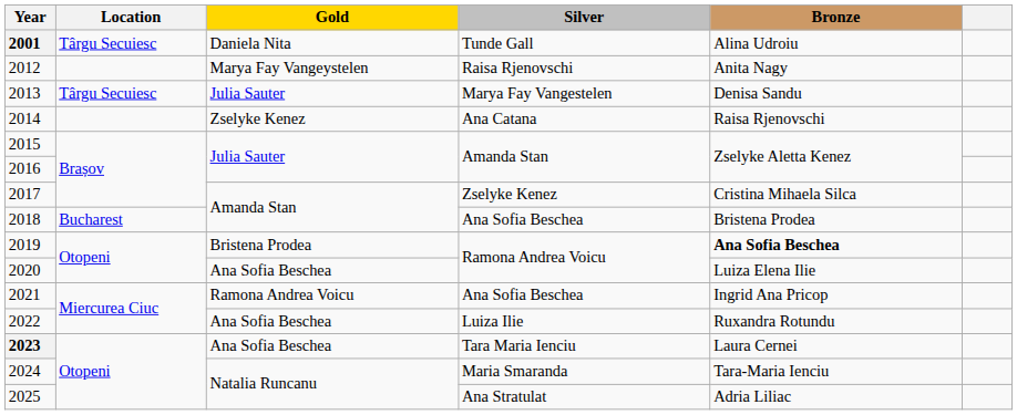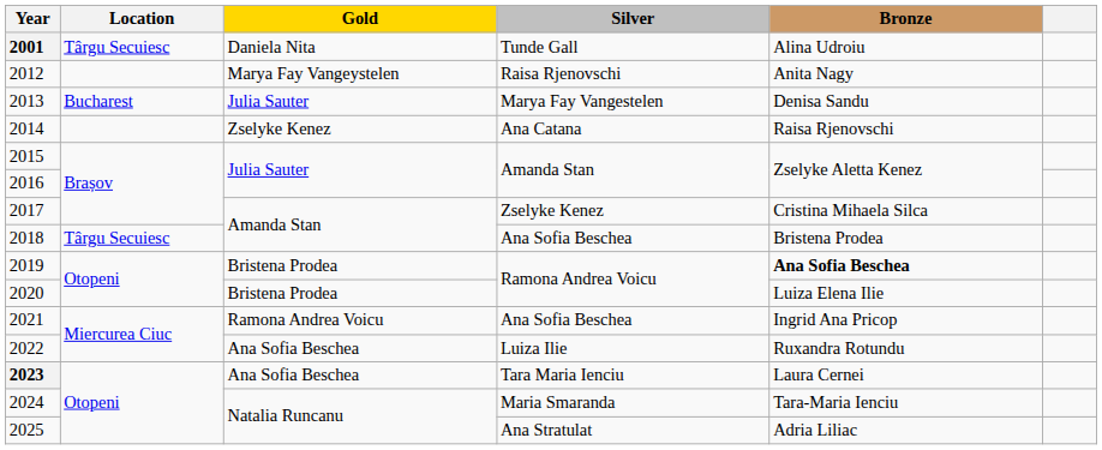2013 | Location: Târgu Secuiesc -> Bucharest
2018 | Location: Bucharest -> Târgu Secuiesc
2020 | Gold: Ana Sofia Beschea -> Bristena Prodea
